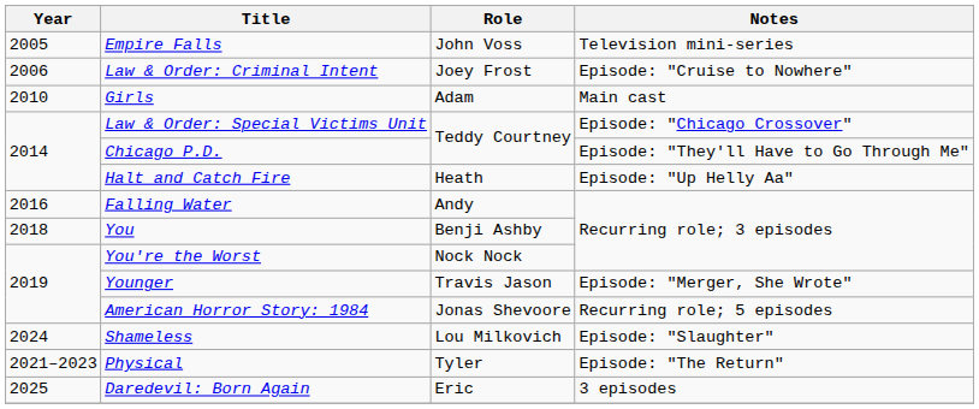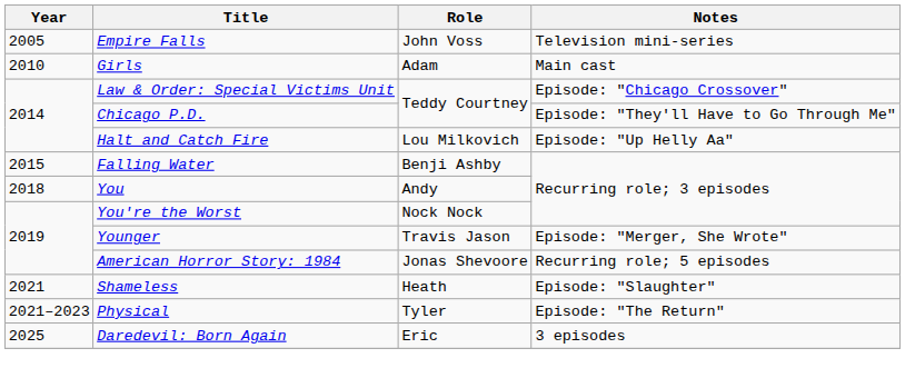- row: 2006 | Law & Order: Criminal Intent | Joey Frost | Episode: "Cruise to Nowhere"
Halt and Catch Fire | Role: Heath -> Lou Milkovich
Falling Water | Year: 2016 -> 2015
Falling Water | Role: Andy -> Benji Ashby
You | Role: Benji Ashby -> Andy
Shameless | Year: 2024 -> 2021
Shameless | Role: Lou Milkovich -> Heath
